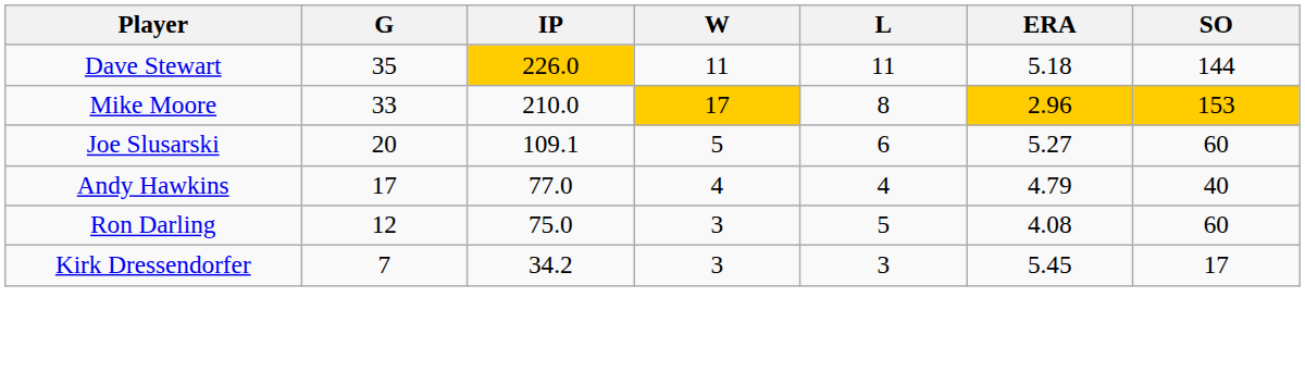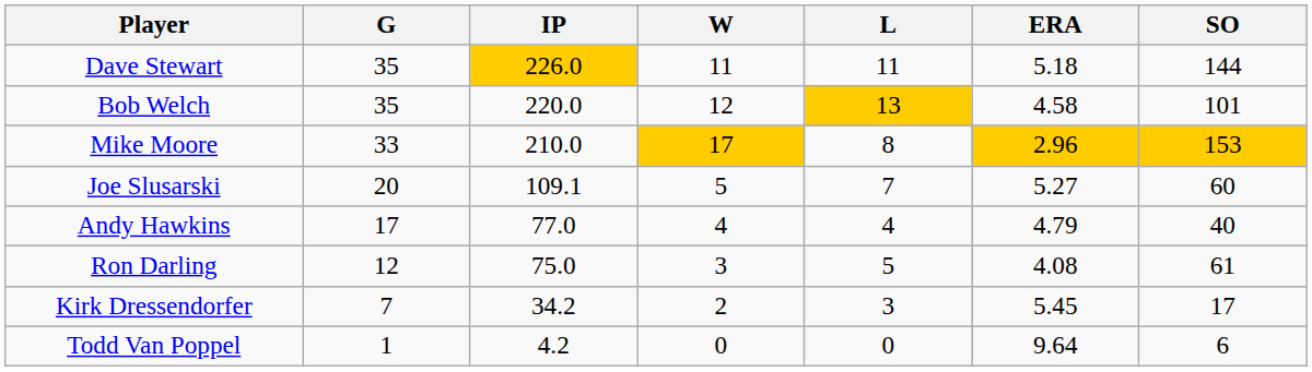+ row: Bob Welch | 35 | 220.0 | 12 | 13 | 4.58 | 101
Joe Slusarski | L: 6 -> 7
Ron Darling | SO: 60 -> 61
Kirk Dressendorfer | W: 3 -> 2
+ row: Todd Van Poppel | 1 | 4.2 | 0 | 0 | 9.64 | 6
